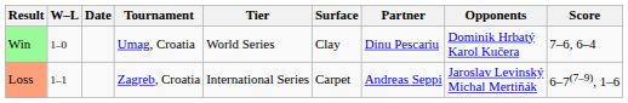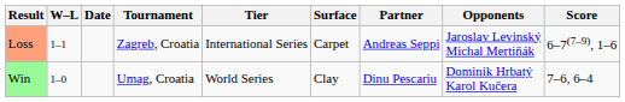rows swapped: Win <-> Loss
